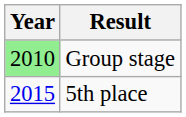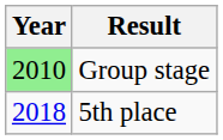5th place | Year: 2015 -> 2018
